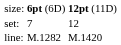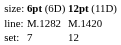rows swapped: set: <-> line:
